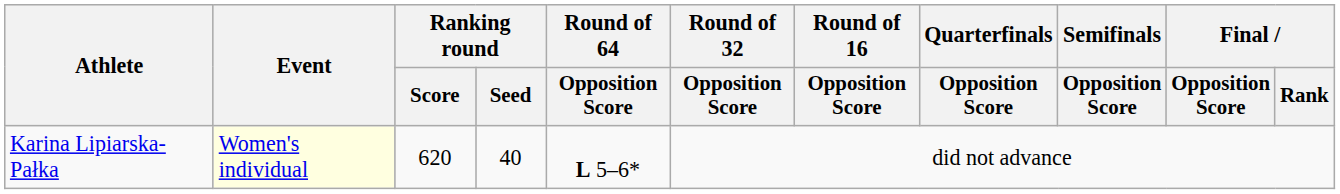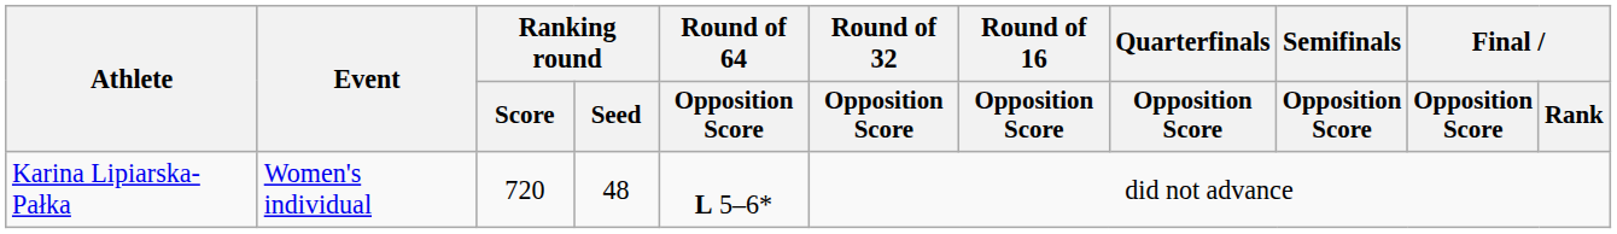Karina Lipiarska-Pałka | Event: lightyellow background -> no background
Karina Lipiarska-Pałka | Ranking round / Score: 620 -> 720
Karina Lipiarska-Pałka | Ranking round / Seed: 40 -> 48
